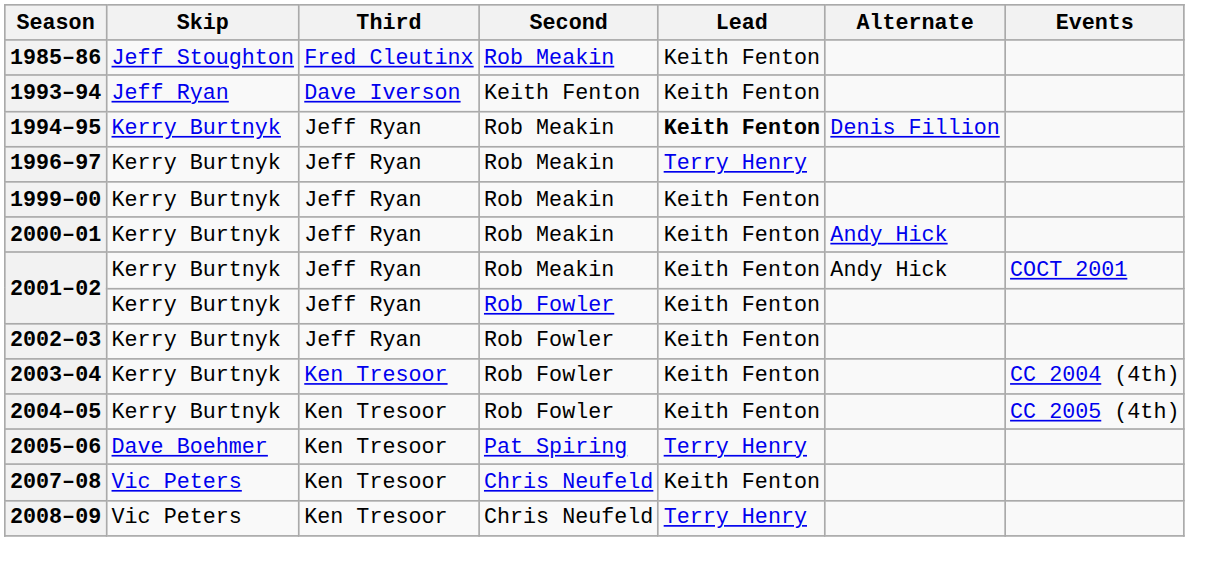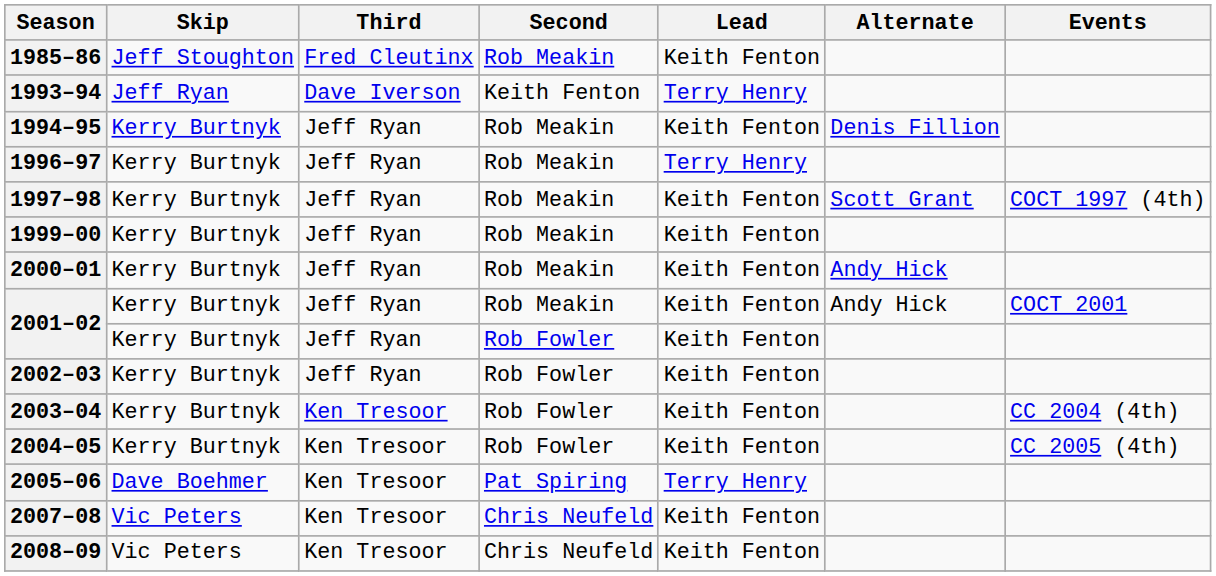1993–94 | Lead: Keith Fenton -> Terry Henry
1994–95 | Lead: bold -> normal
+ row: 1997–98 | Kerry Burtnyk | Jeff Ryan | Rob Meakin | Keith Fenton | Scott Grant | COCT 1997 (4th)
2008–09 | Lead: Terry Henry -> Keith Fenton
